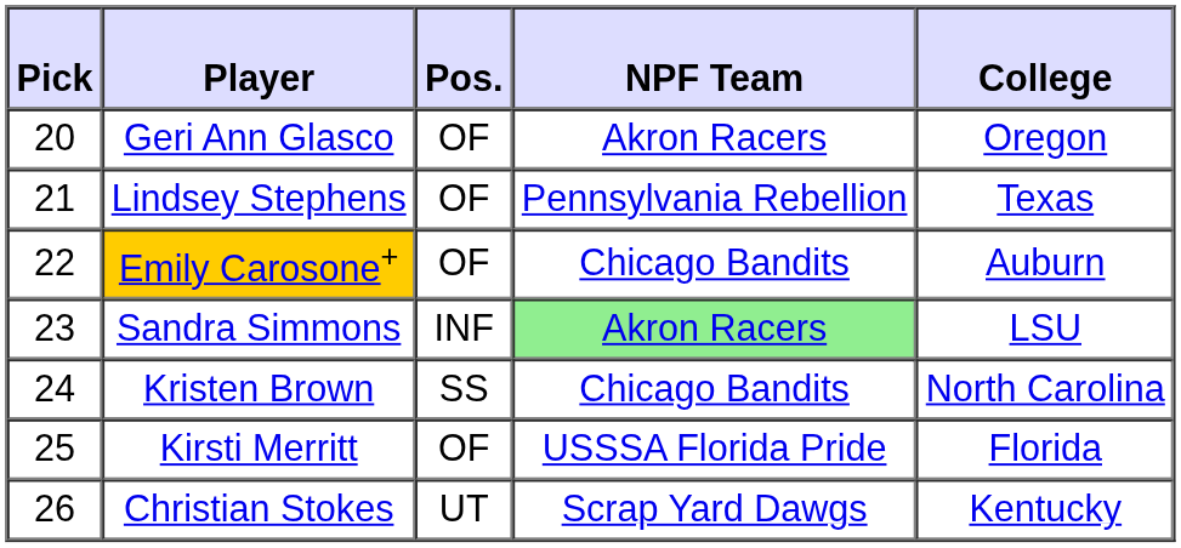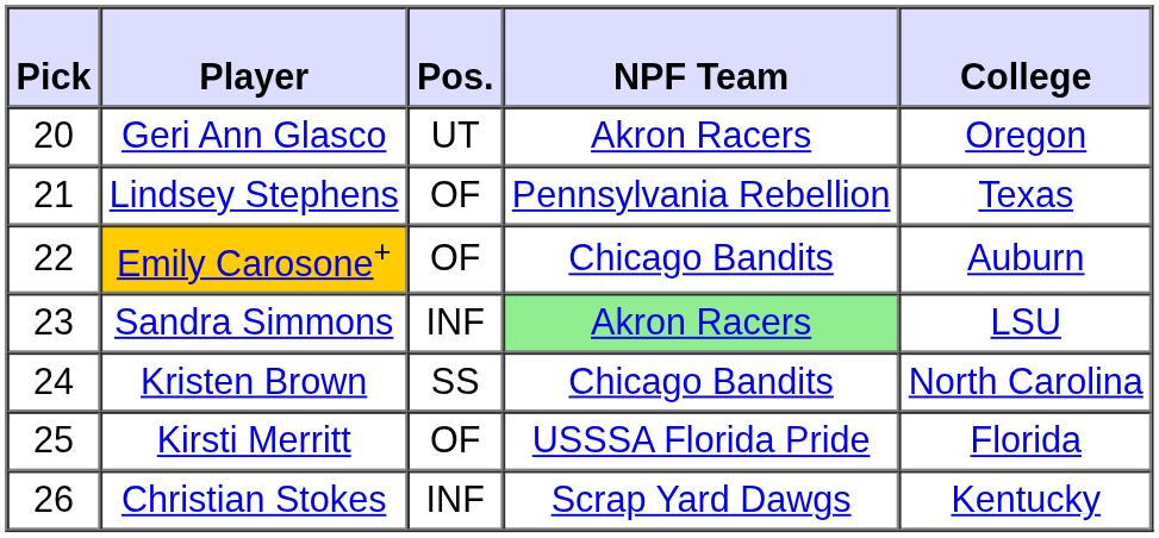Geri Ann Glasco | Pos.: OF -> UT
Christian Stokes | Pos.: UT -> INF
